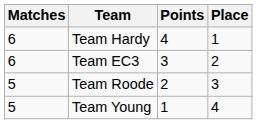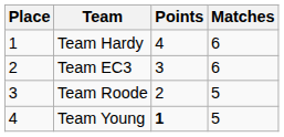columns swapped: Place <-> Matches
Team Young | Points: normal -> bold
